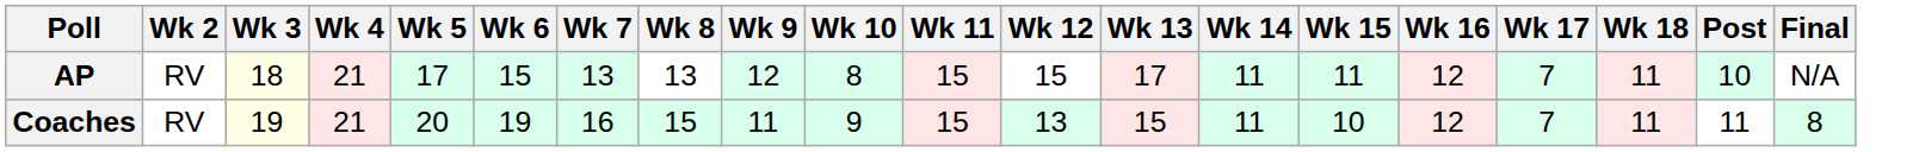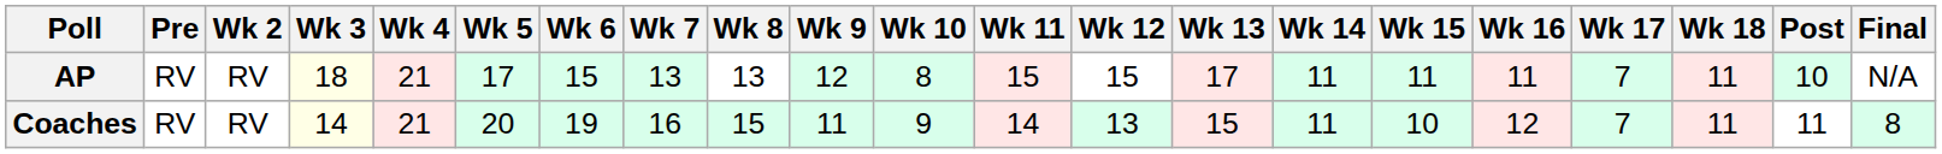+ column: Pre | RV | RV
AP | Wk 16: 12 -> 11
Coaches | Wk 3: 19 -> 14
Coaches | Wk 11: 15 -> 14
